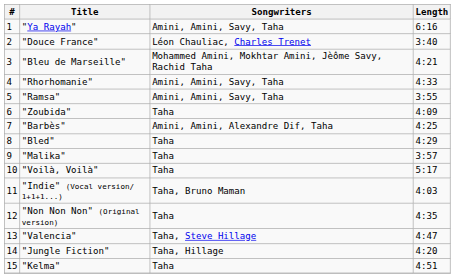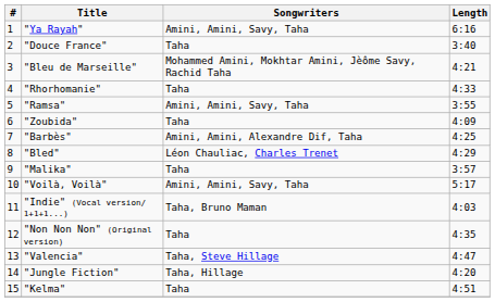"Douce France" | Songwriters: Léon Chauliac, Charles Trenet -> Taha
"Rhorhomanie" | Songwriters: Amini, Amini, Savy, Taha -> Taha
"Bled" | Songwriters: Taha -> Léon Chauliac, Charles Trenet
"Voilà, Voilà" | Songwriters: Taha -> Amini, Amini, Savy, Taha
